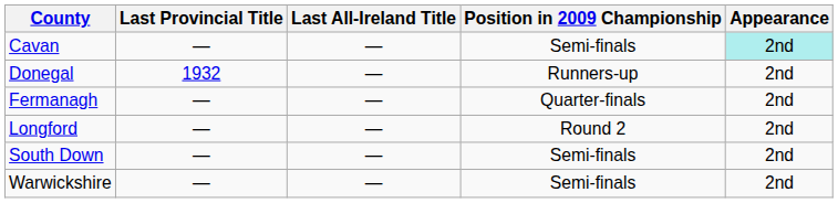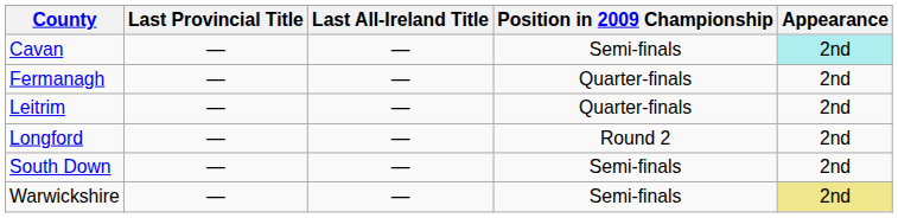- row: Donegal | 1932 | — | Runners-up | 2nd
+ row: Leitrim | — | — | Quarter-finals | 2nd
Warwickshire | Appearance: no background -> khaki background
